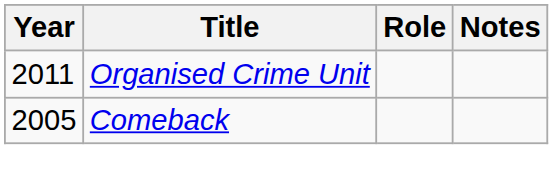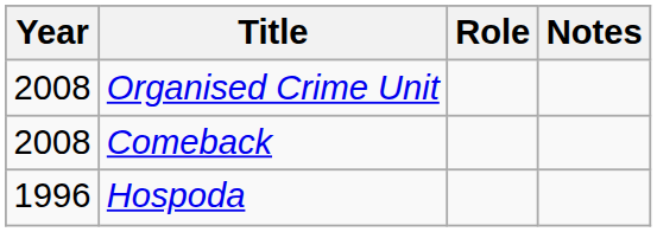Organised Crime Unit | Year: 2011 -> 2008
Comeback | Year: 2005 -> 2008
+ row: 1996 | Hospoda
